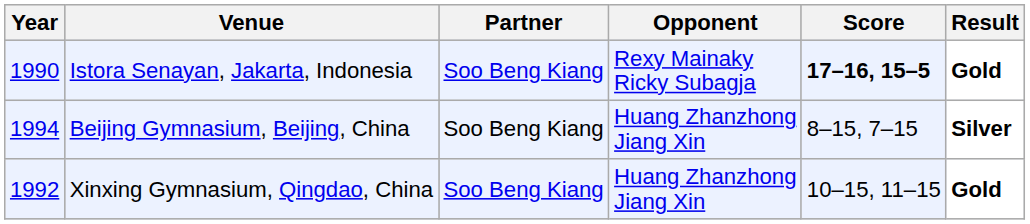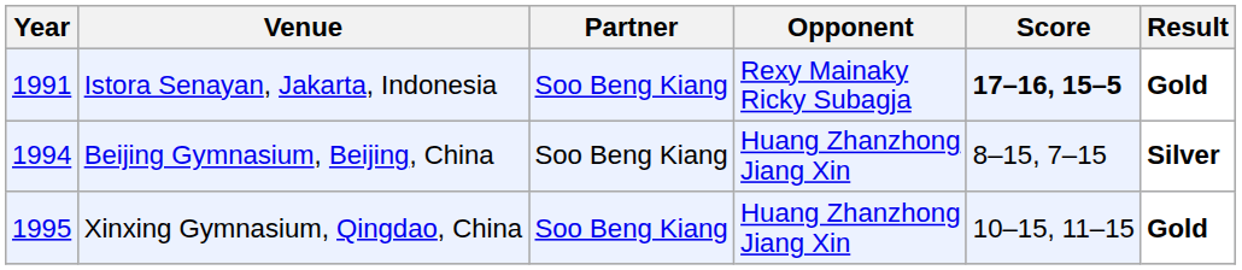Istora Senayan, Jakarta, Indonesia | Year: 1990 -> 1991
Xinxing Gymnasium, Qingdao, China | Year: 1992 -> 1995
